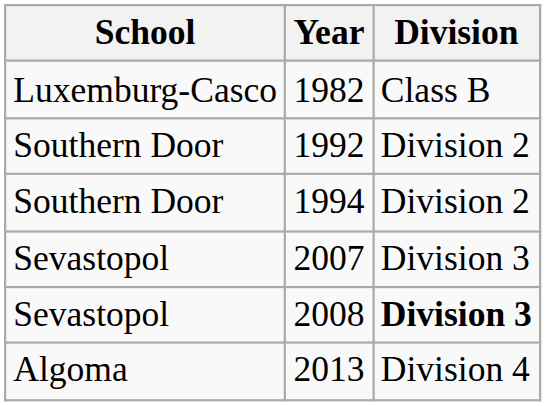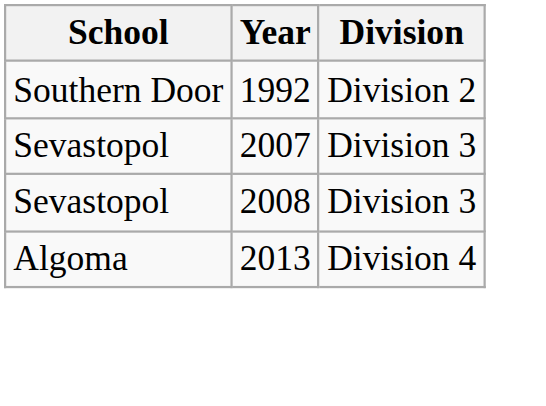- row: Luxemburg-Casco | 1982 | Class B
- row: Southern Door | 1994 | Division 2
2008 | Division: bold -> normal
